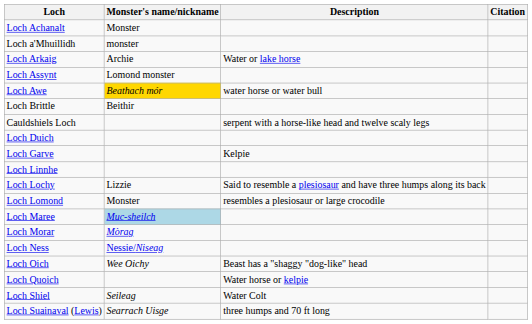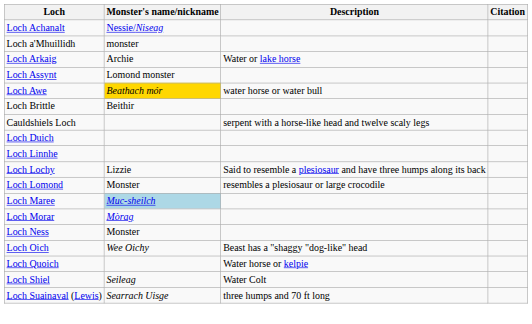Loch Achanalt | Monster's name/nickname: Monster -> Nessie/Niseag
- row: Loch Garve | Kelpie
Loch Ness | Monster's name/nickname: Nessie/Niseag -> Monster
